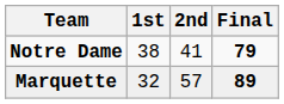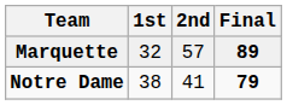rows swapped: Notre Dame <-> Marquette
